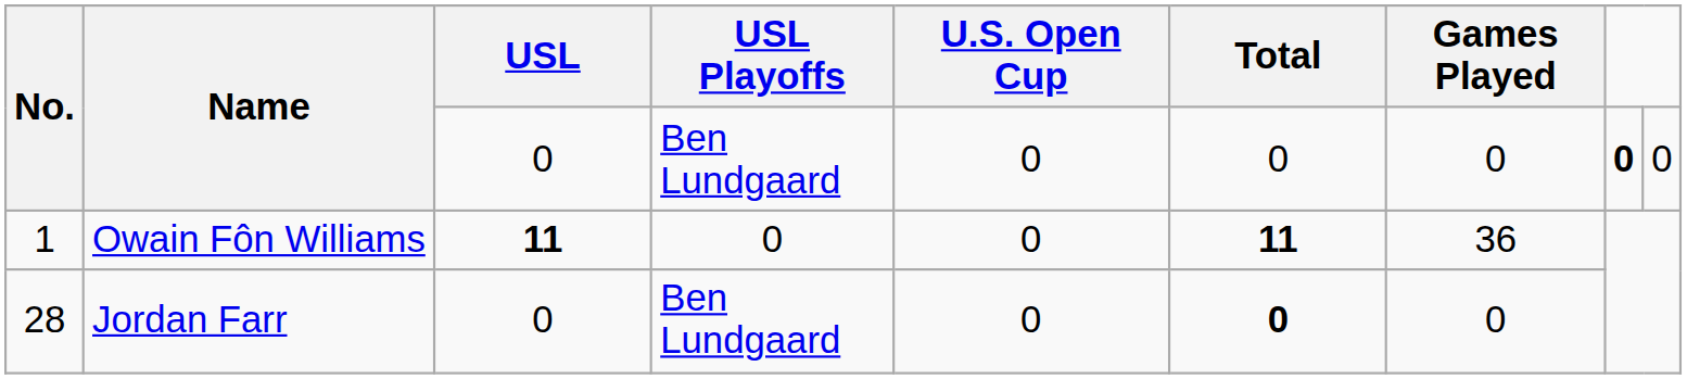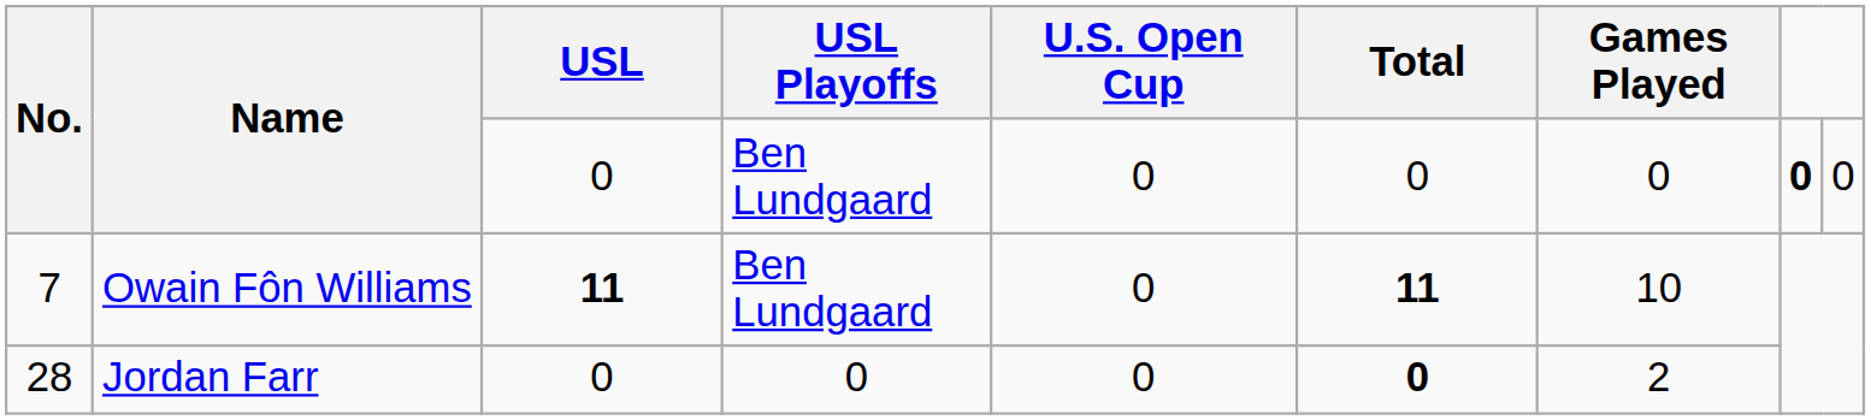Owain Fôn Williams | No.: 1 -> 7
Owain Fôn Williams | USL Playoffs: 0 -> Ben Lundgaard
Owain Fôn Williams | Games Played: 36 -> 10
Jordan Farr | USL Playoffs: Ben Lundgaard -> 0
Jordan Farr | Games Played: 0 -> 2
